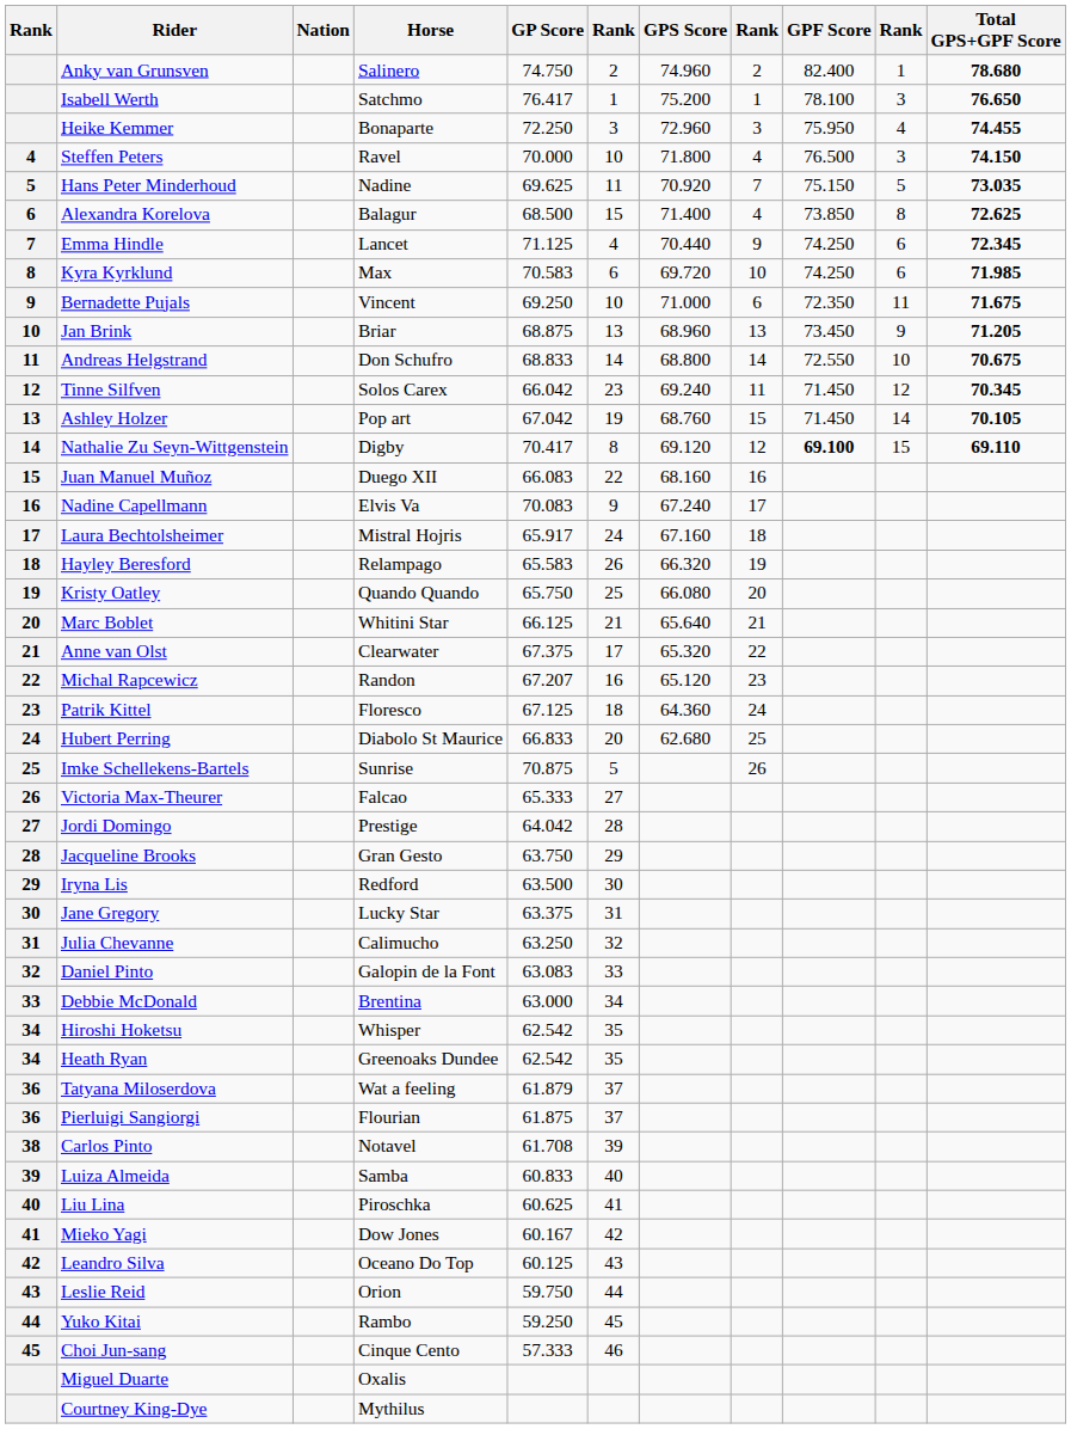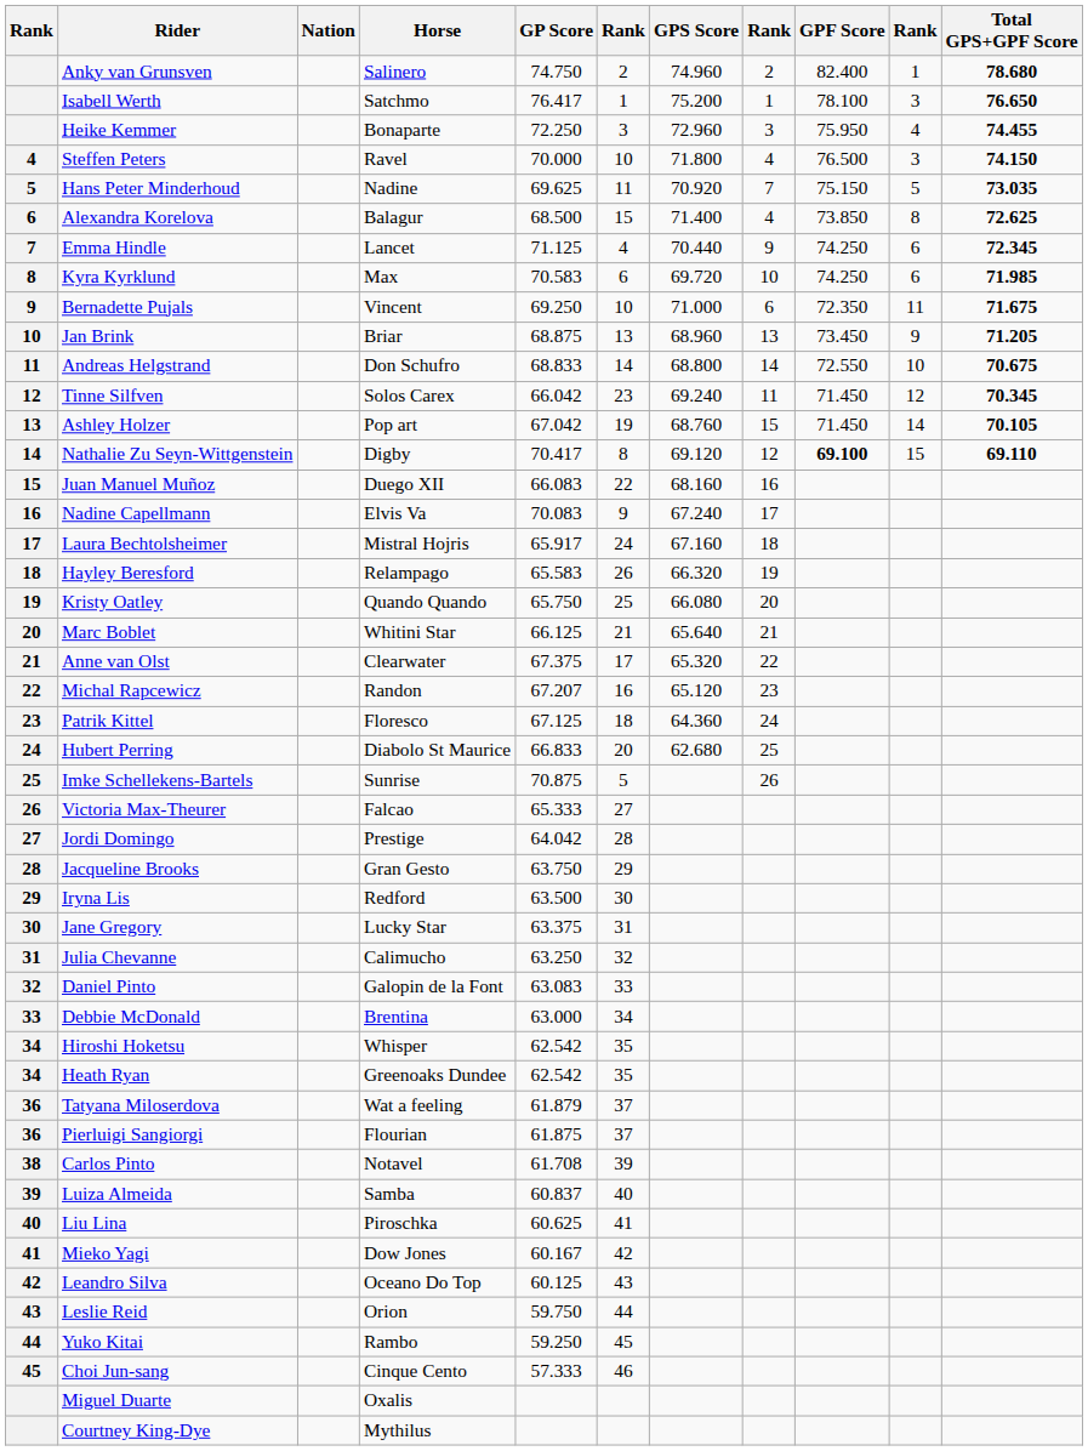Luiza Almeida | GP Score: 60.833 -> 60.837
